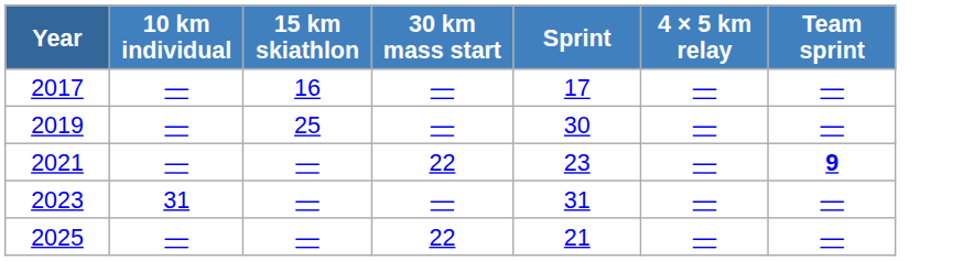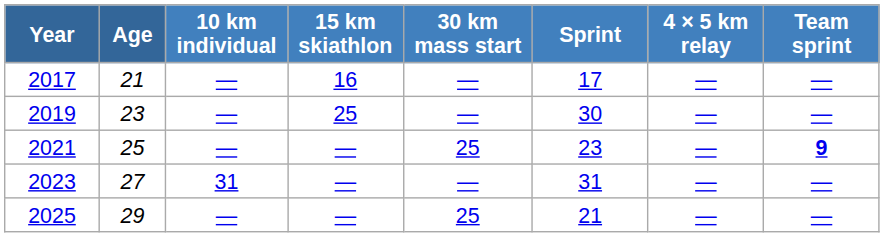+ column: Age | 21 | 23 | 25 | 27 | 29
2021 | 30 km mass start: 22 -> 25
2025 | 30 km mass start: 22 -> 25
